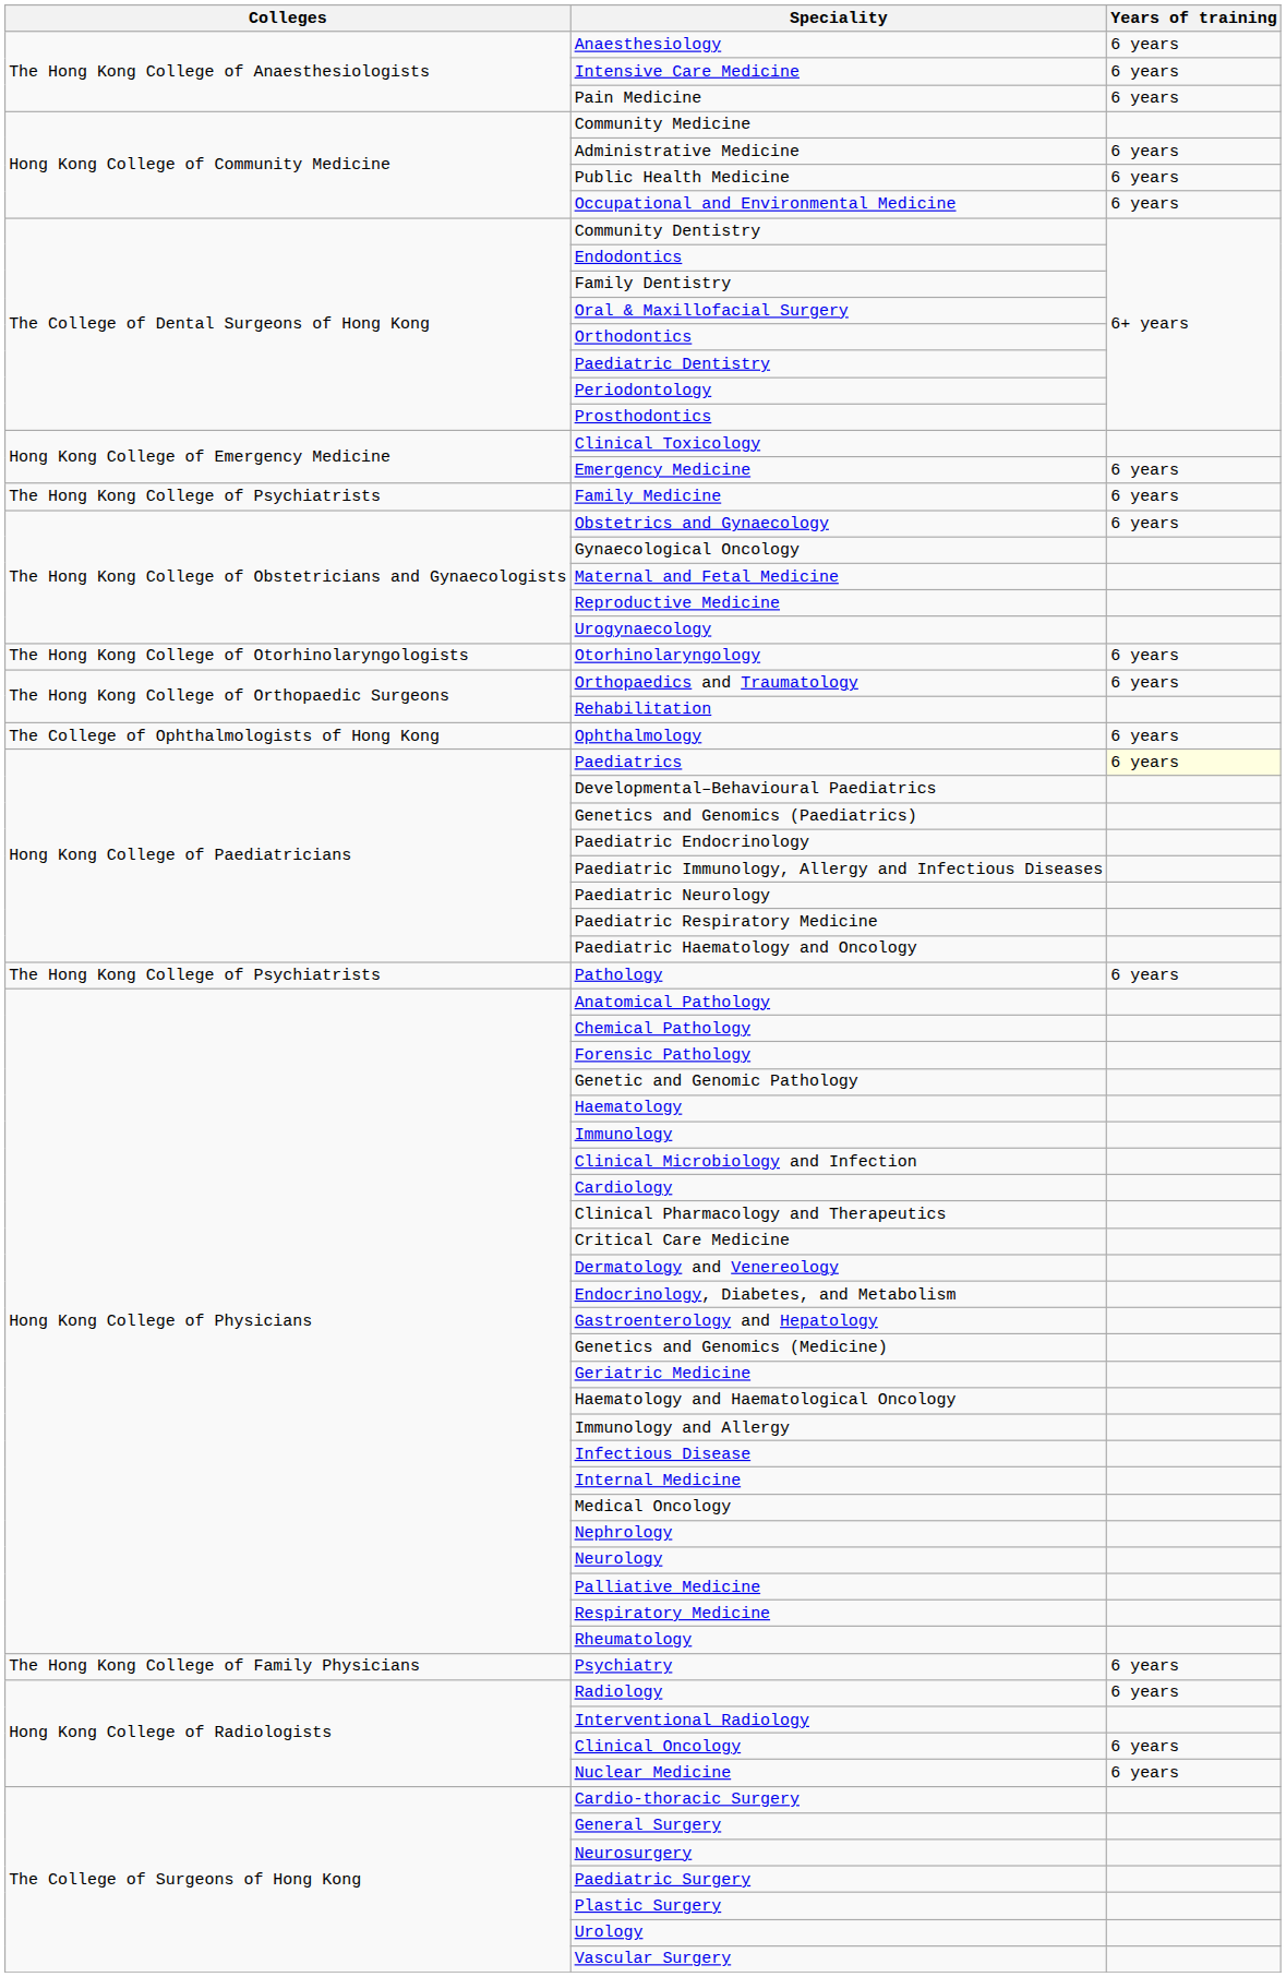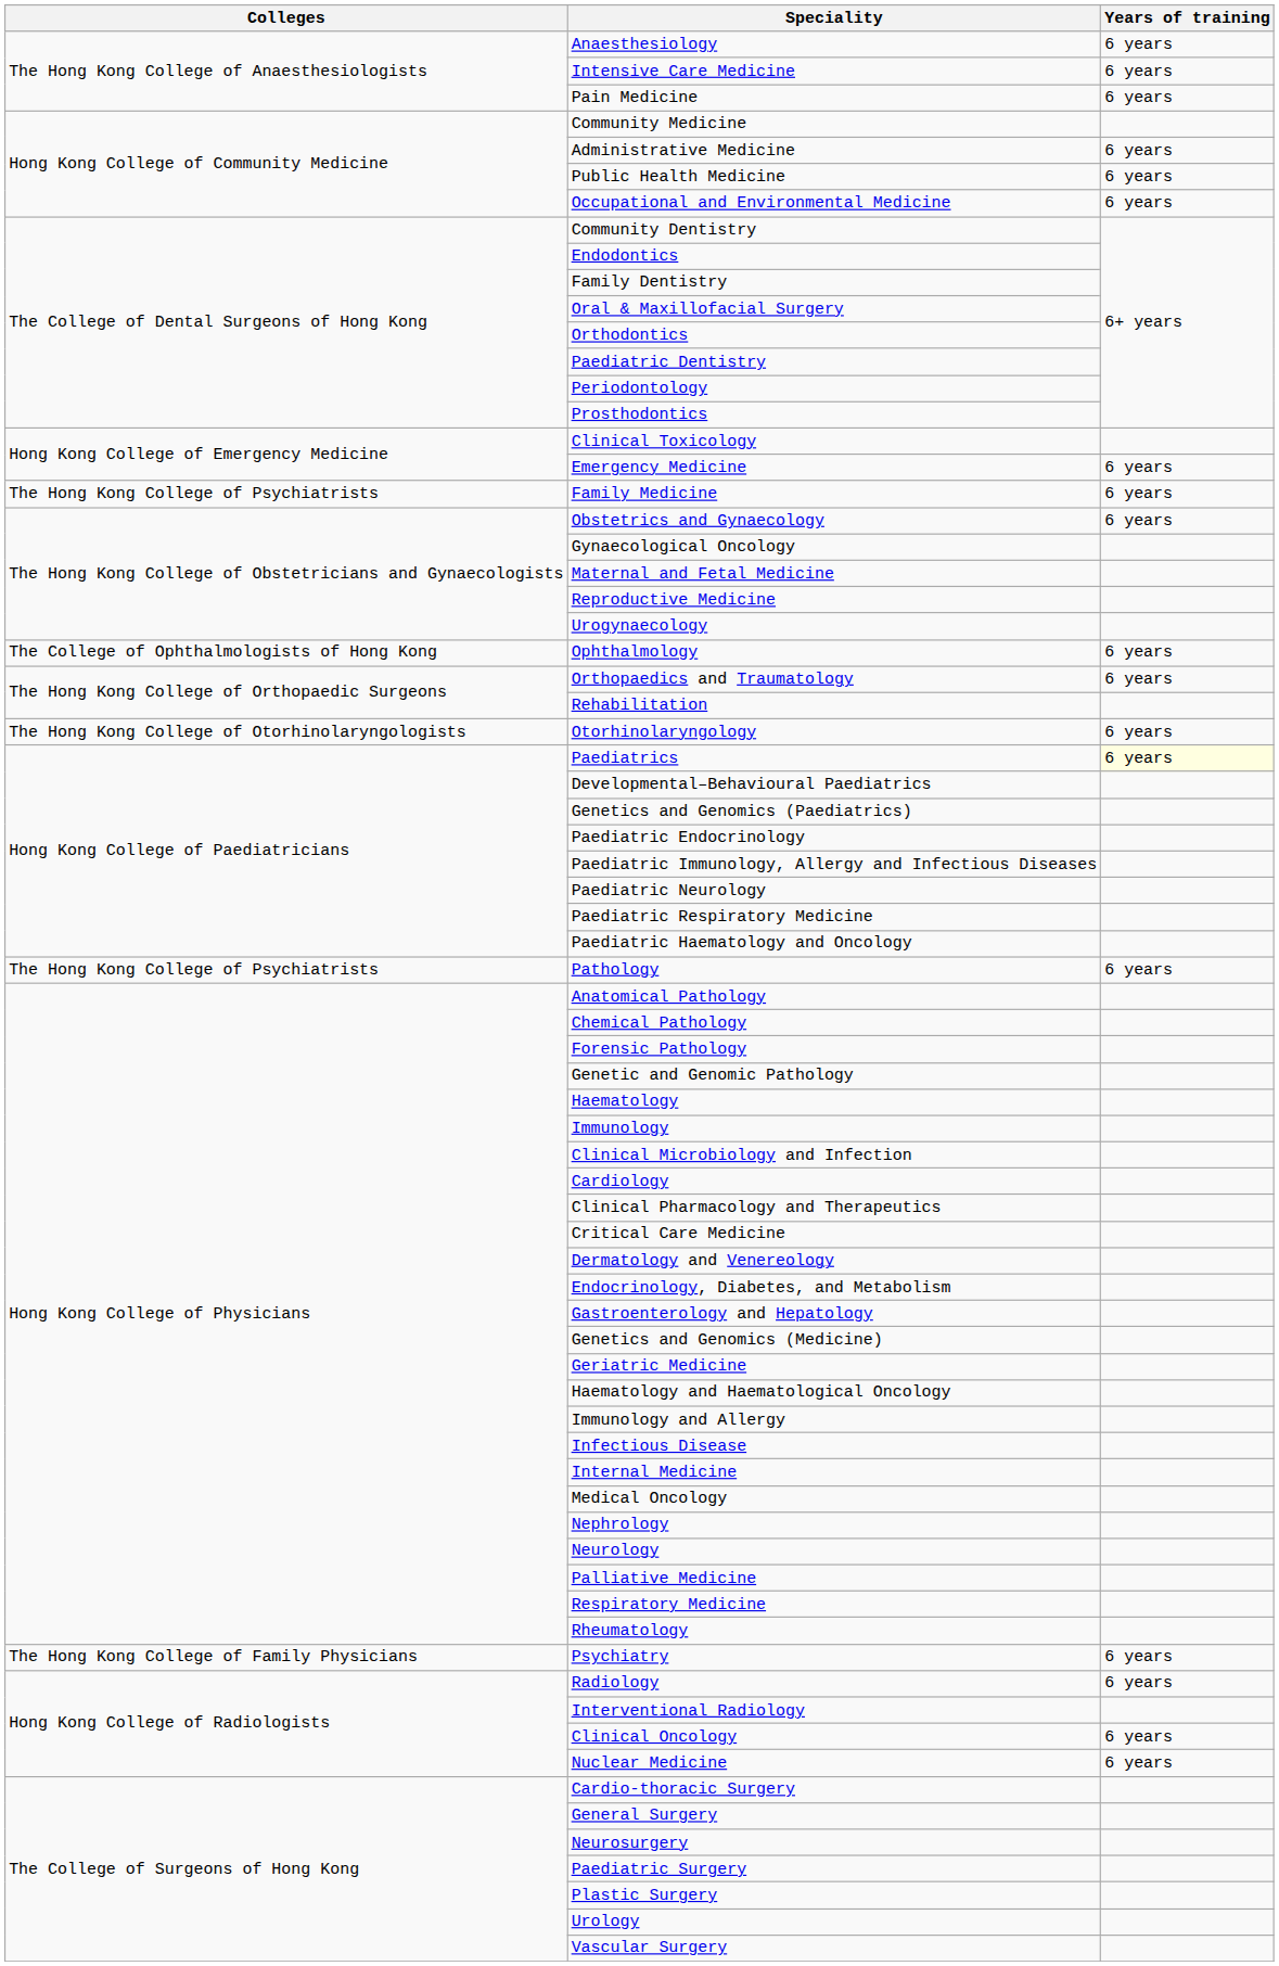rows swapped: Ophthalmology <-> Otorhinolaryngology
